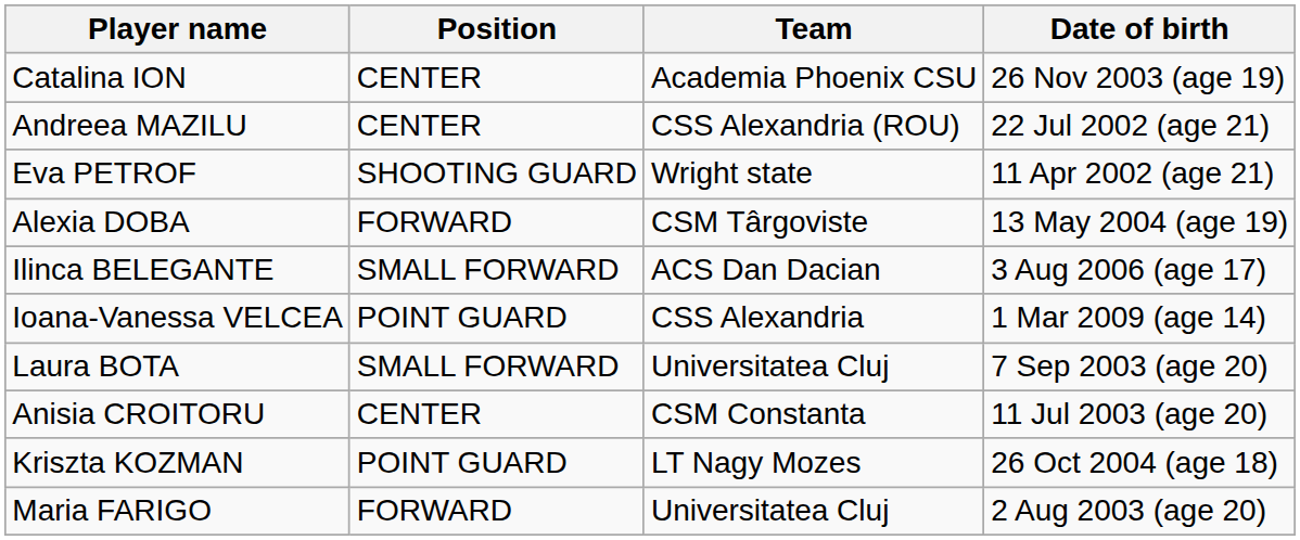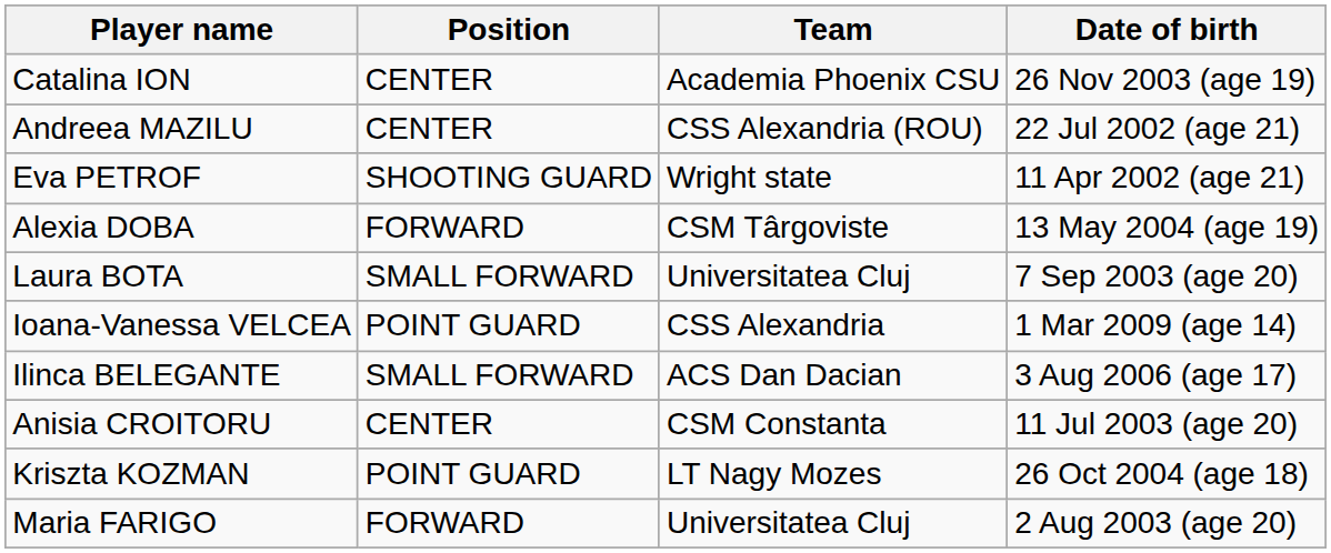rows swapped: Ilinca BELEGANTE <-> Laura BOTA
